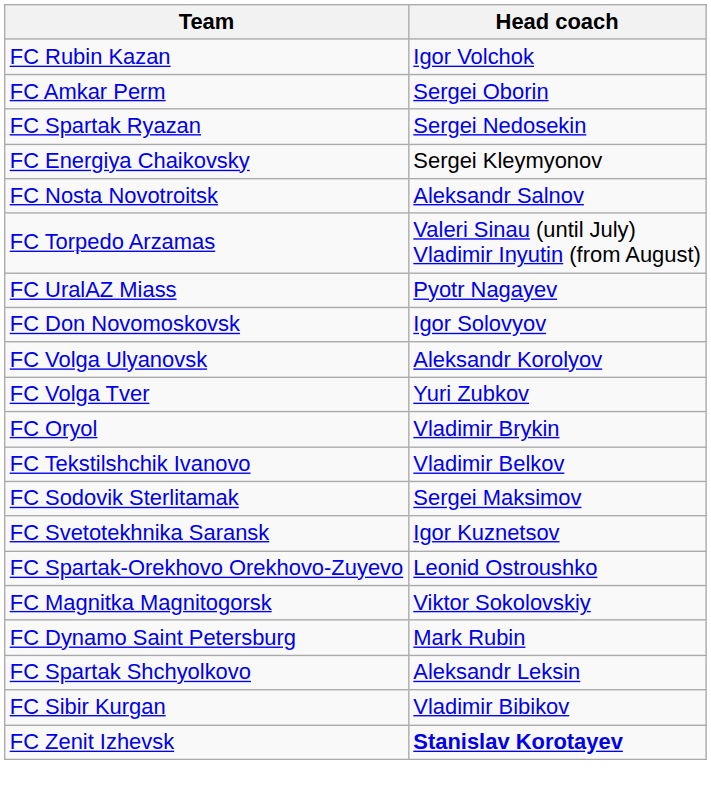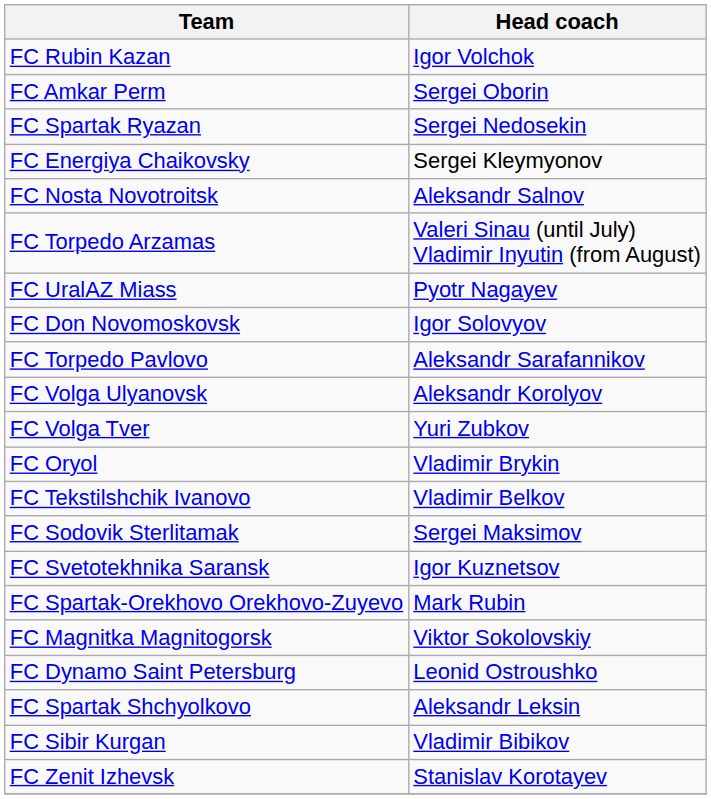+ row: FC Torpedo Pavlovo | Aleksandr Sarafannikov
FC Spartak-Orekhovo Orekhovo-Zuyevo | Head coach: Leonid Ostroushko -> Mark Rubin
FC Dynamo Saint Petersburg | Head coach: Mark Rubin -> Leonid Ostroushko
FC Zenit Izhevsk | Head coach: bold -> normal
